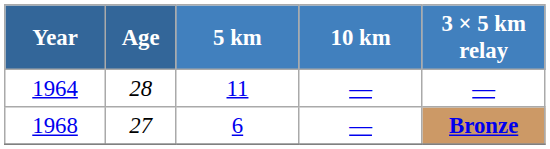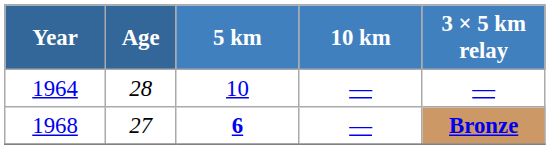1964 | 5 km: 11 -> 10
1968 | 5 km: normal -> bold
